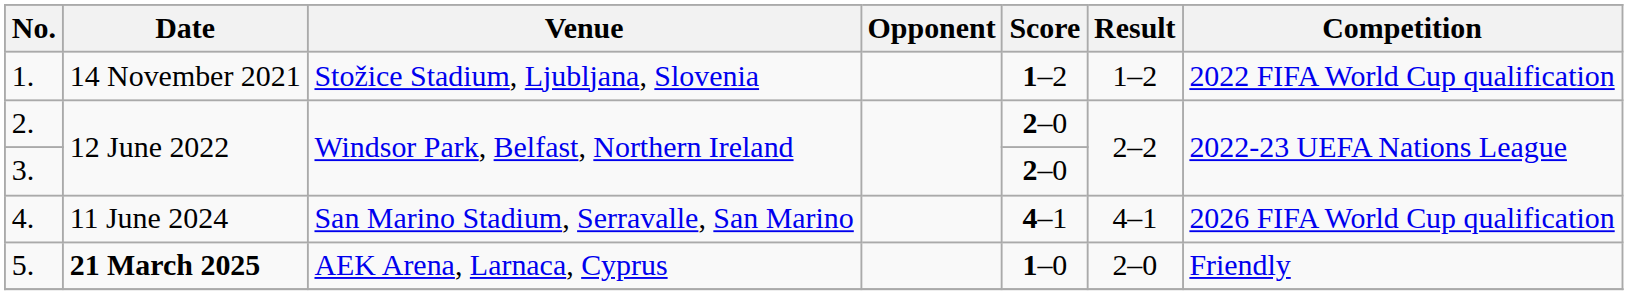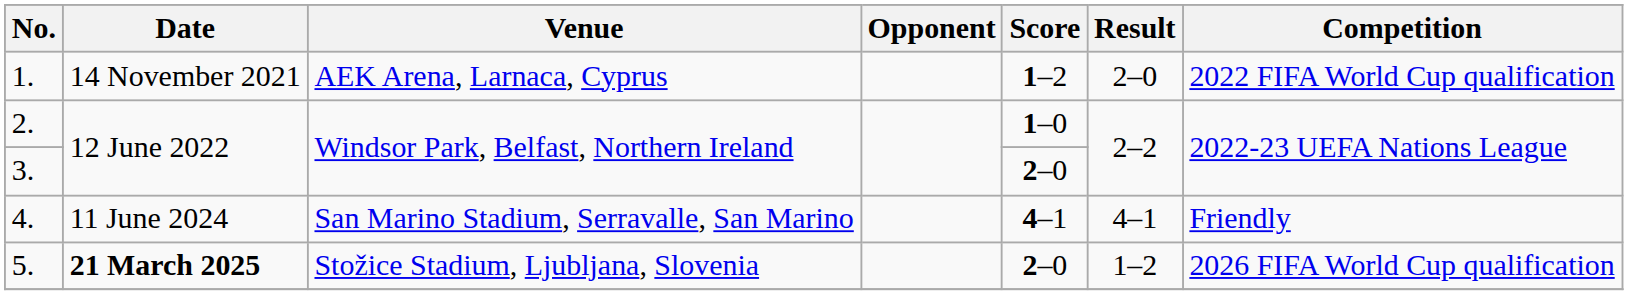1. | Venue: Stožice Stadium, Ljubljana, Slovenia -> AEK Arena, Larnaca, Cyprus
1. | Result: 1–2 -> 2–0
2. | Score: 2–0 -> 1–0
4. | Competition: 2026 FIFA World Cup qualification -> Friendly
5. | Venue: AEK Arena, Larnaca, Cyprus -> Stožice Stadium, Ljubljana, Slovenia
5. | Score: 1–0 -> 2–0
5. | Result: 2–0 -> 1–2
5. | Competition: Friendly -> 2026 FIFA World Cup qualification
